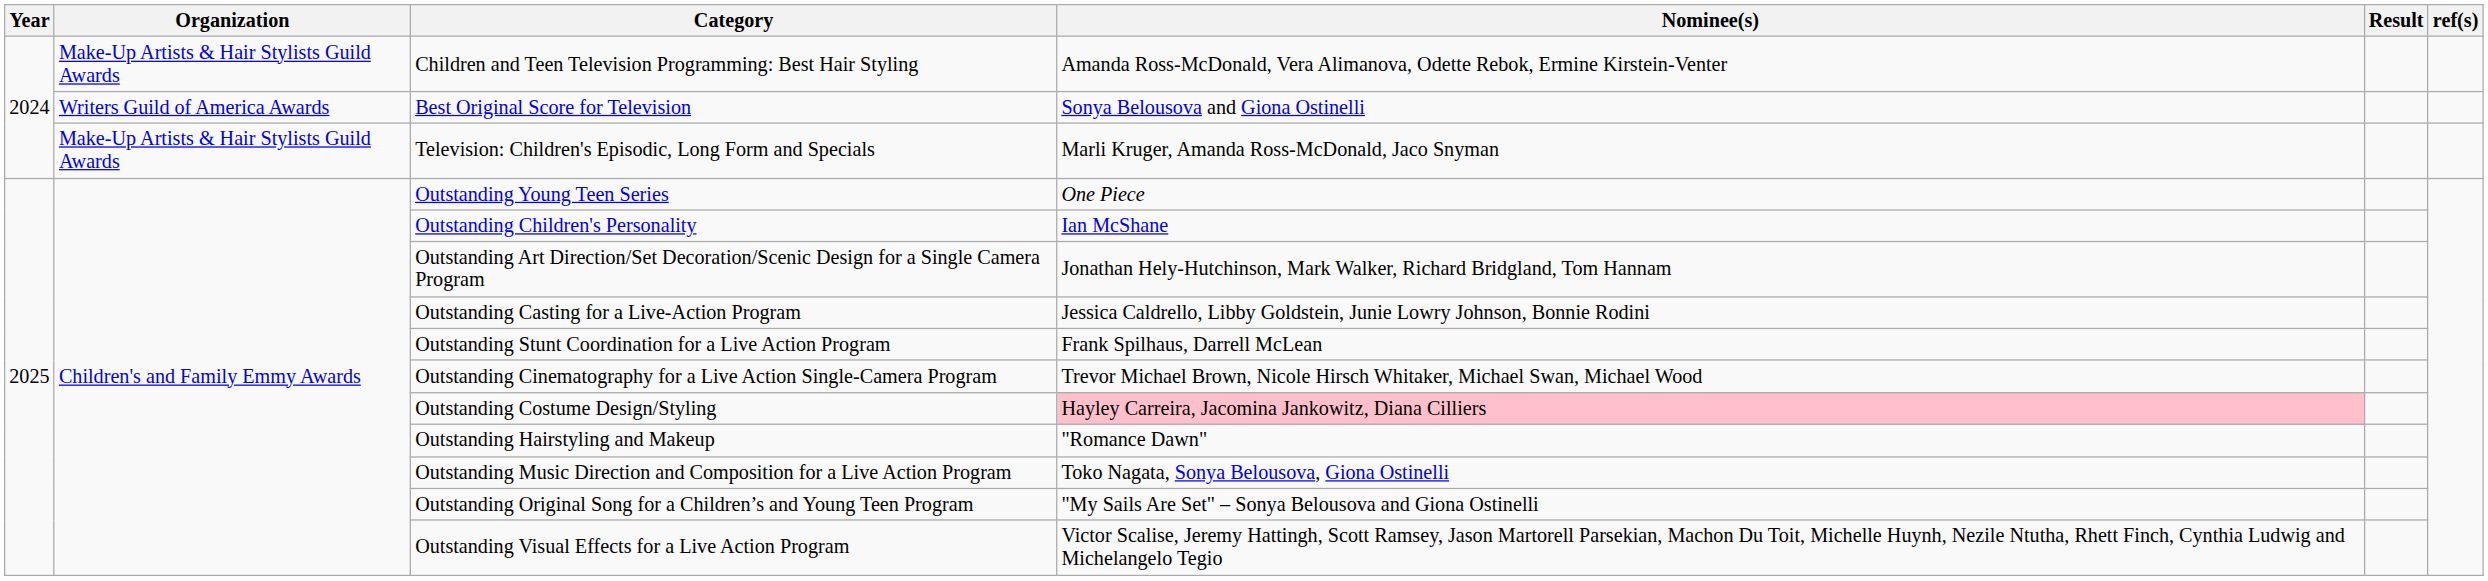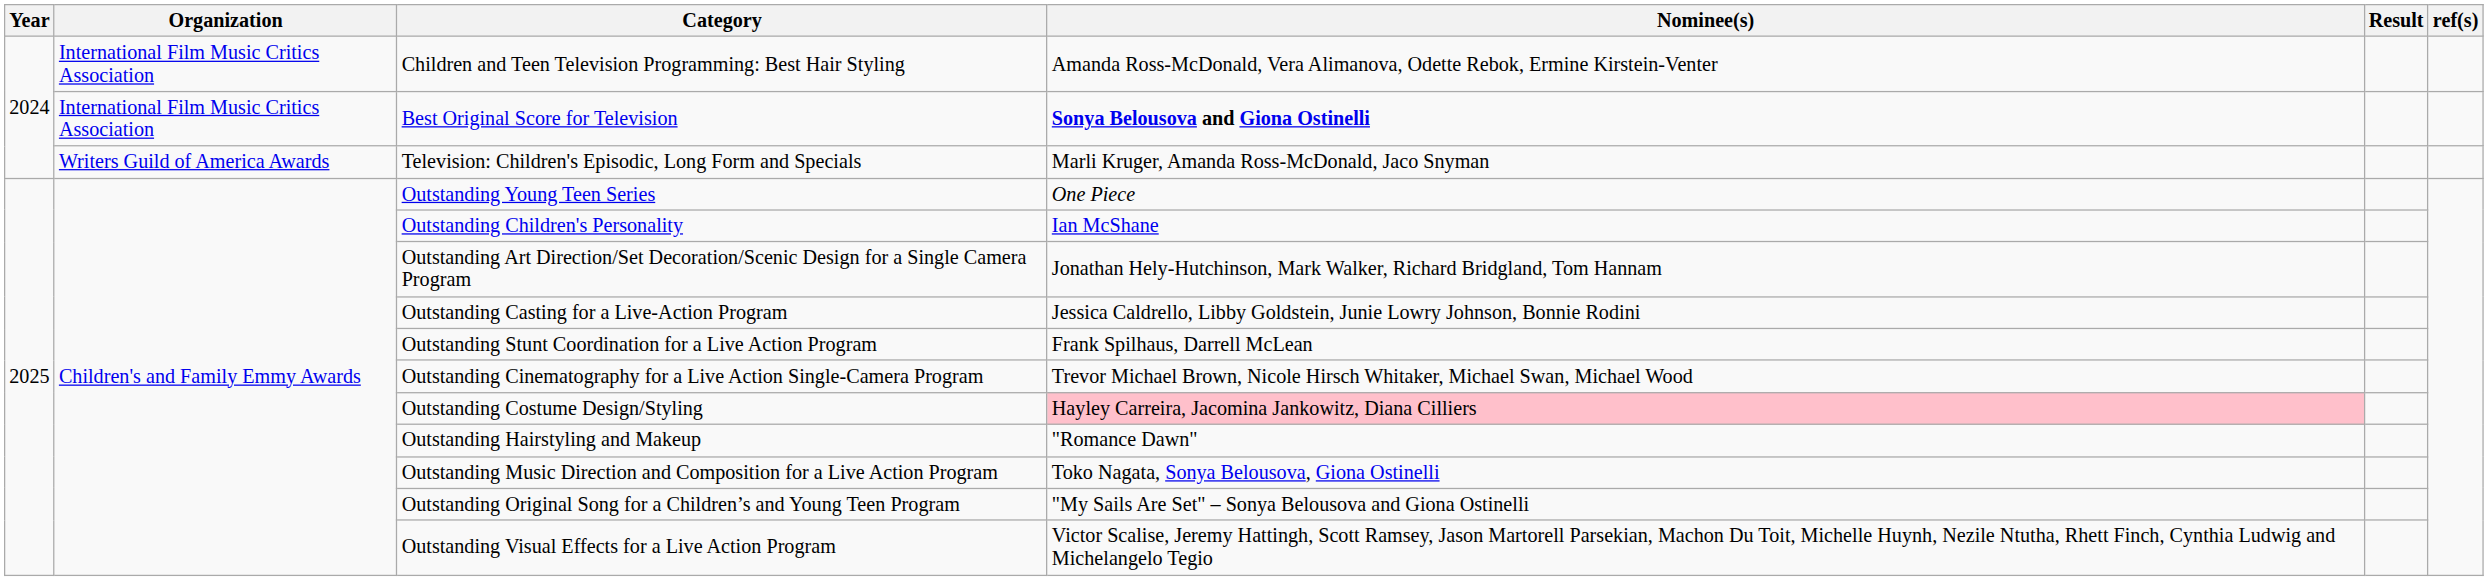Children and Teen Television Programming: Best Hair Styling | Organization: Make-Up Artists & Hair Stylists Guild Awards -> International Film Music Critics Association
Best Original Score for Television | Organization: Writers Guild of America Awards -> International Film Music Critics Association
Best Original Score for Television | Nominee(s): normal -> bold
Television: Children's Episodic, Long Form and Specials | Organization: Make-Up Artists & Hair Stylists Guild Awards -> Writers Guild of America Awards
